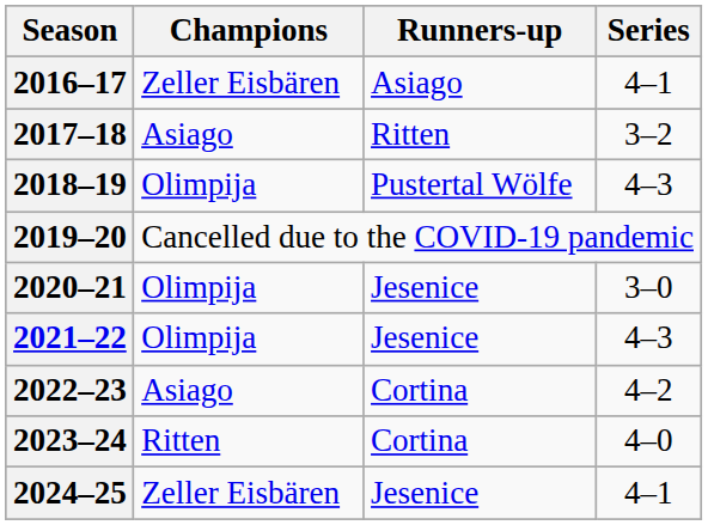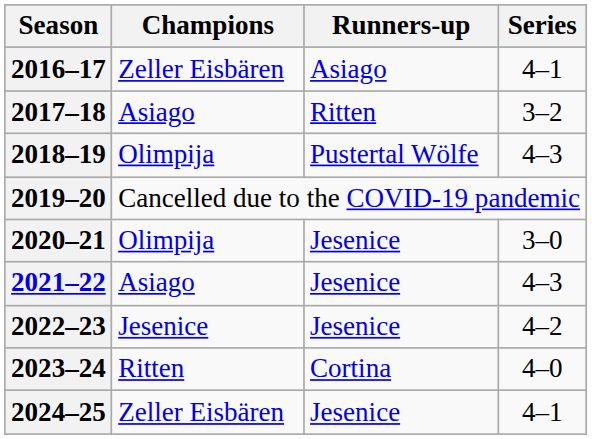2021–22 | Champions: Olimpija -> Asiago
2022–23 | Champions: Asiago -> Jesenice
2022–23 | Runners-up: Cortina -> Jesenice
